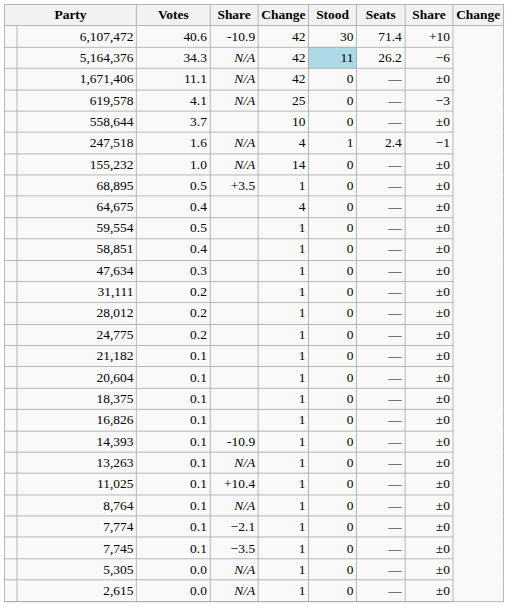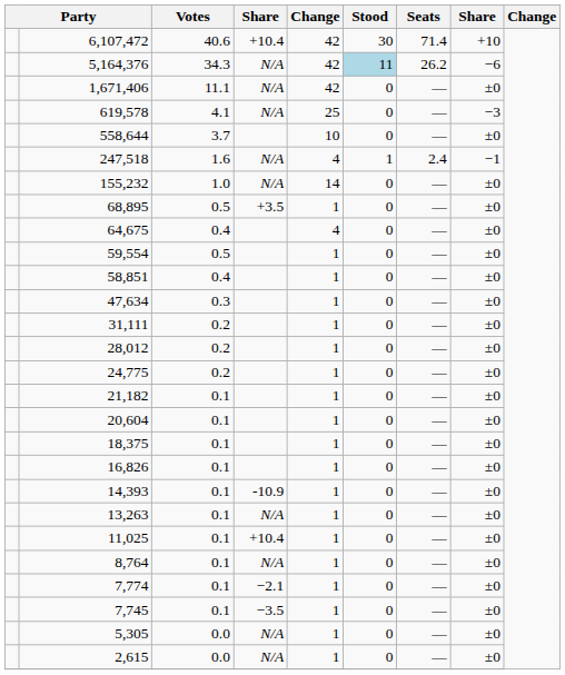6,107,472 | column 4: -10.9 -> +10.4
